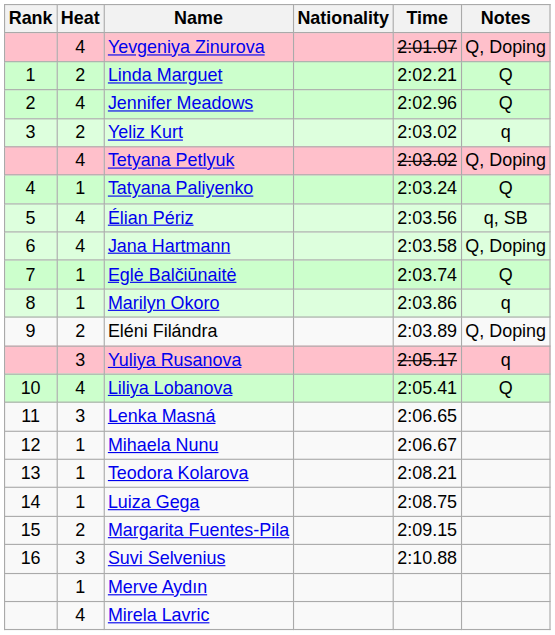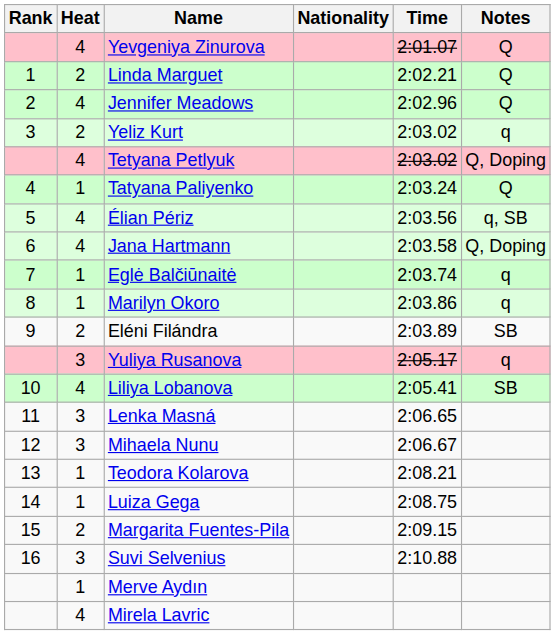Yevgeniya Zinurova | Notes: Q, Doping -> Q
Eglė Balčiūnaitė | Notes: Q -> q
Eléni Filándra | Notes: Q, Doping -> SB
Liliya Lobanova | Notes: Q -> SB
Mihaela Nunu | Heat: 1 -> 3
